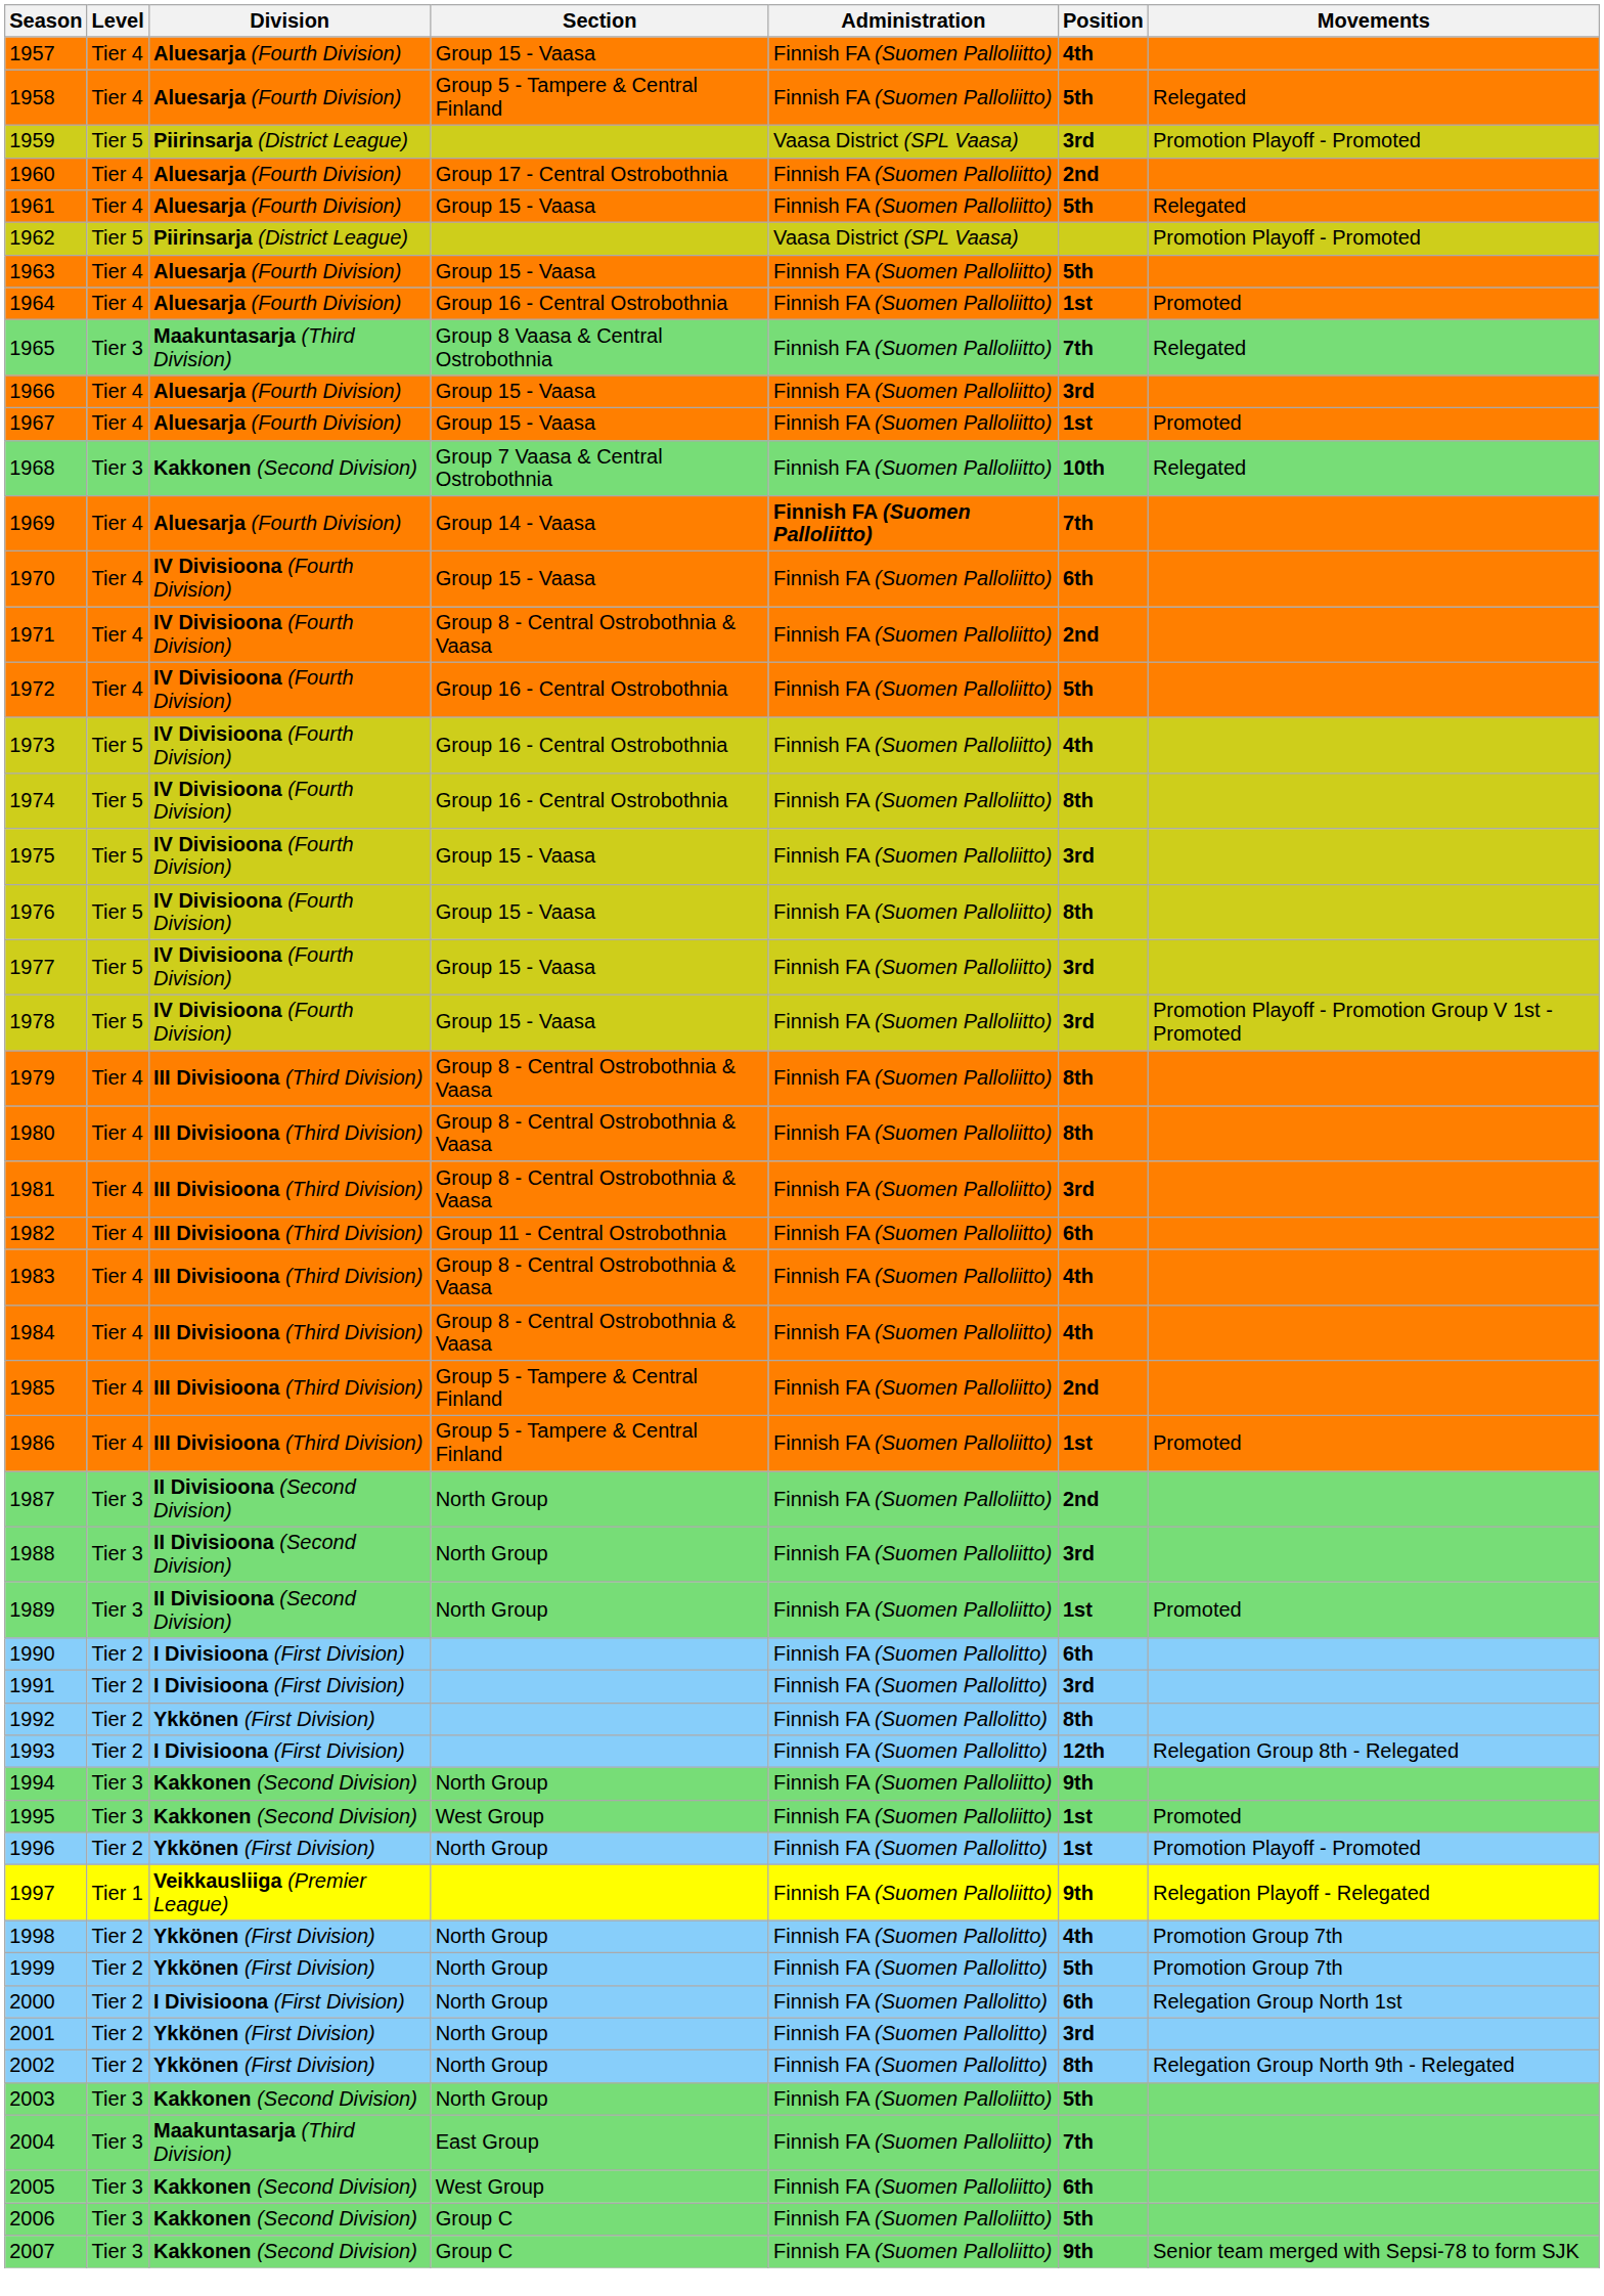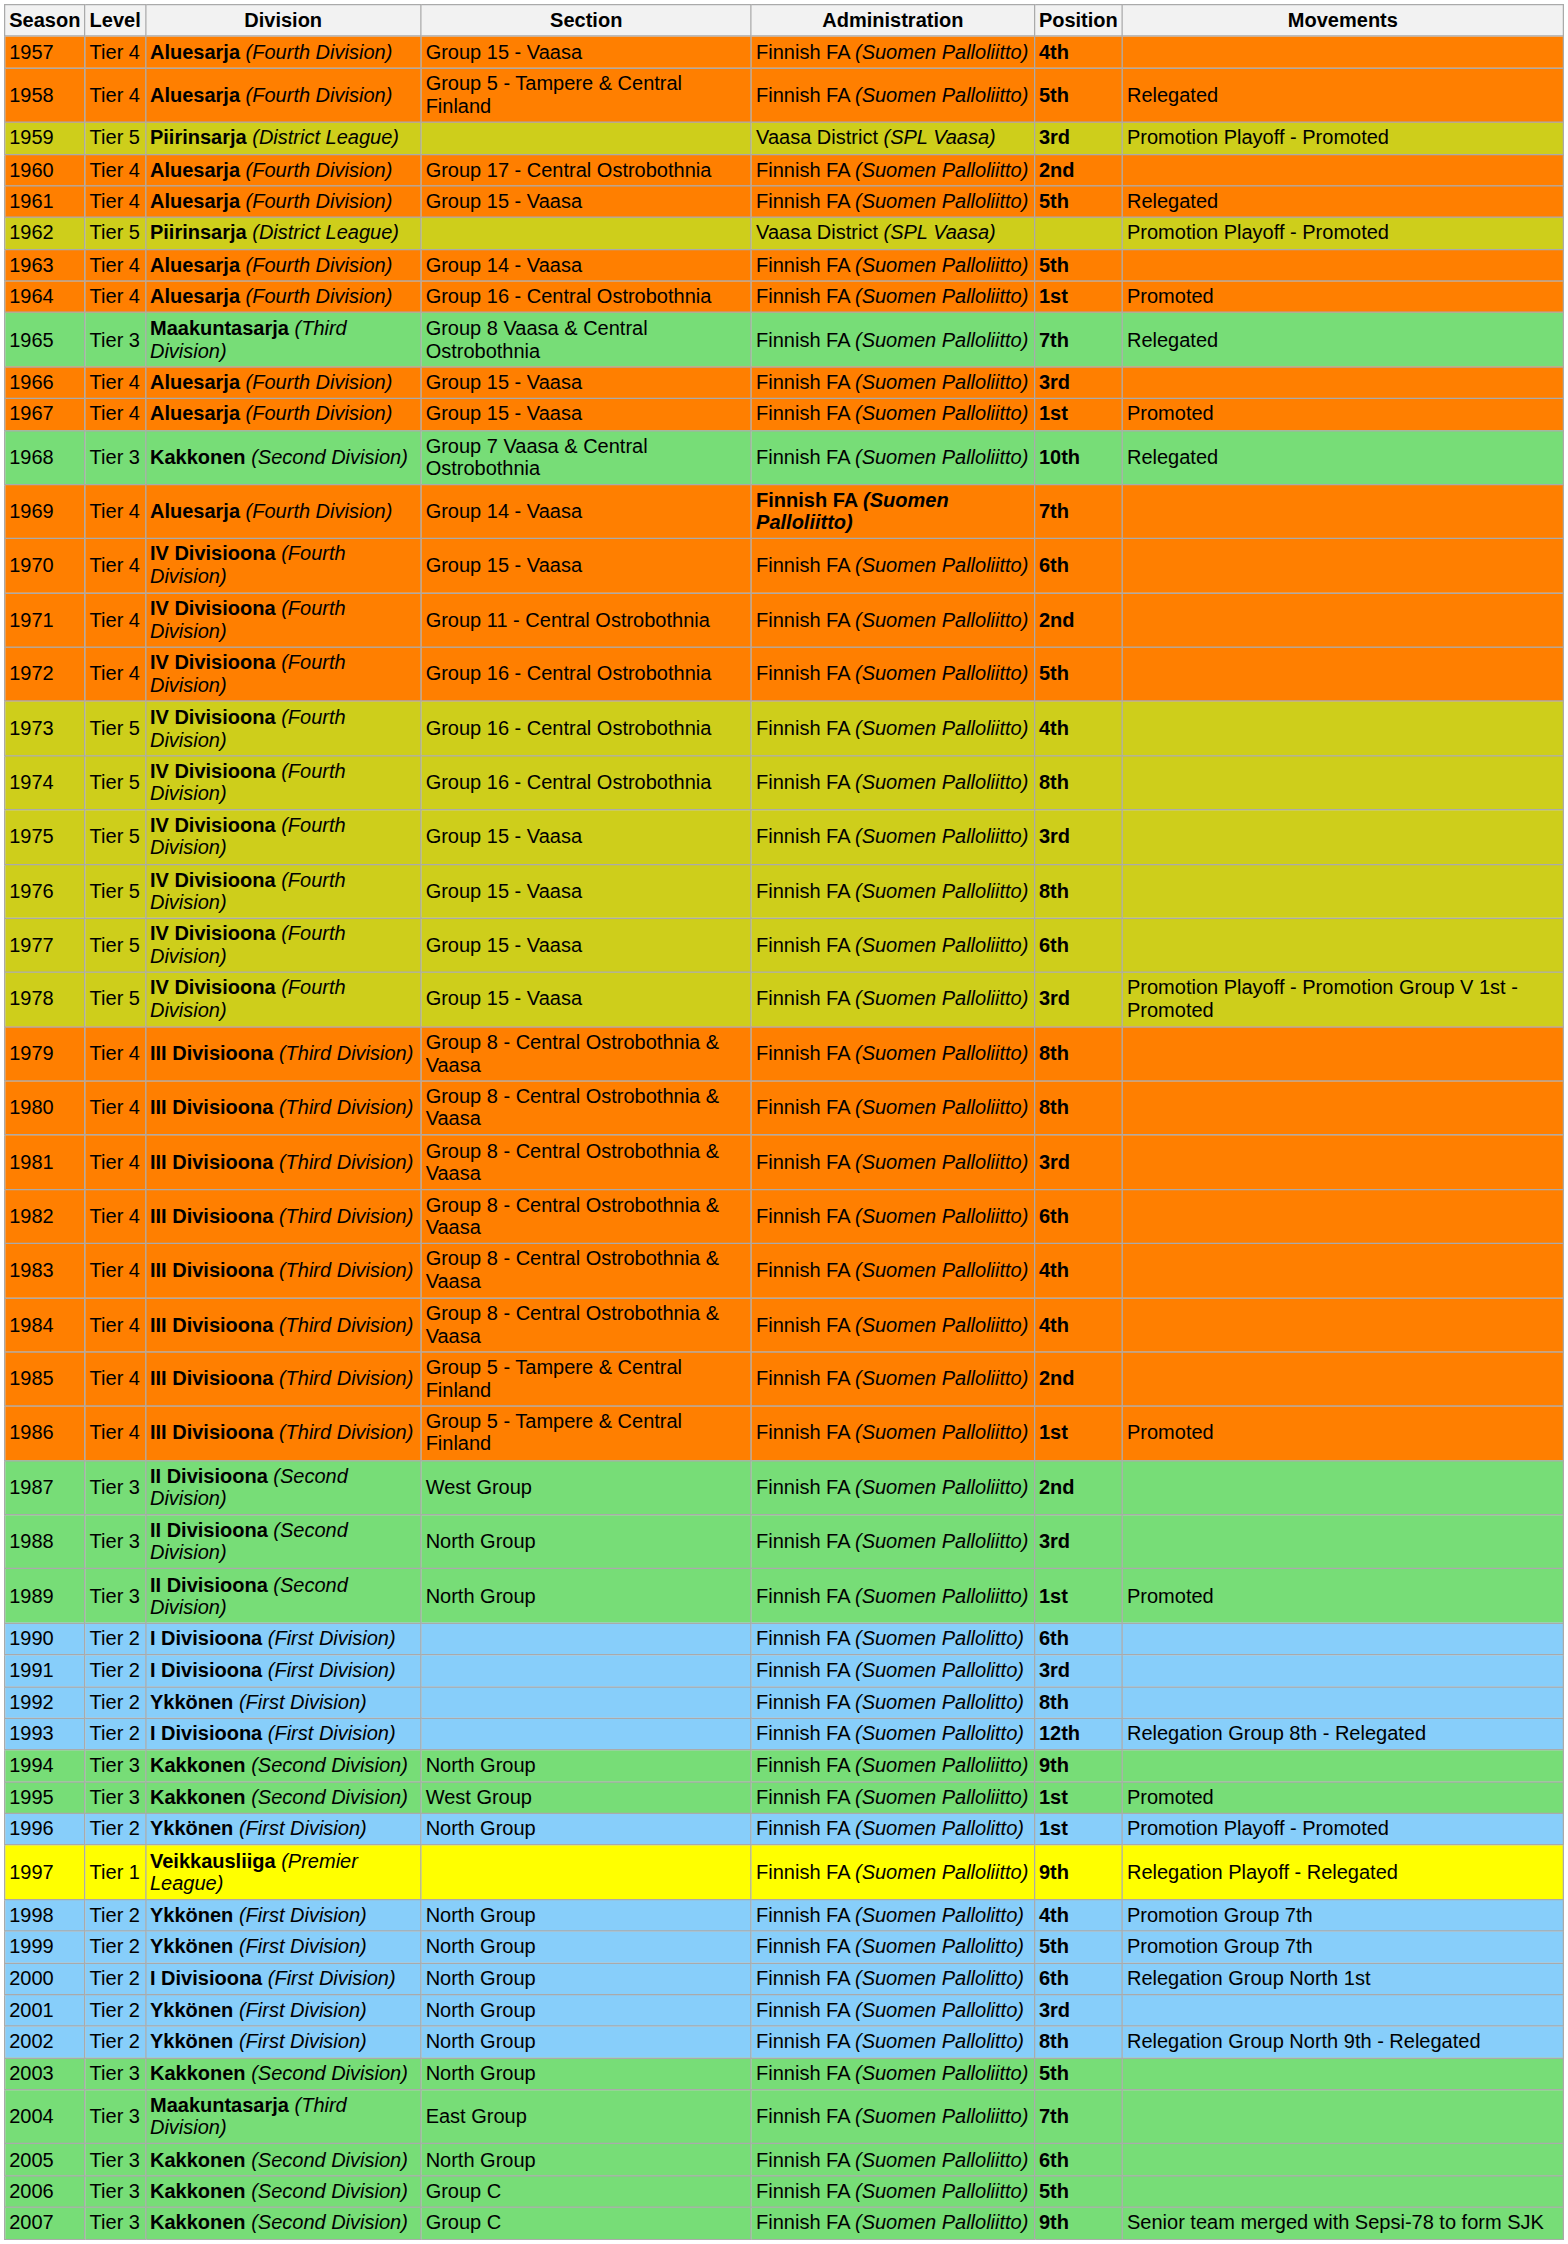1963 | Section: Group 15 - Vaasa -> Group 14 - Vaasa
1971 | Section: Group 8 - Central Ostrobothnia & Vaasa -> Group 11 - Central Ostrobothnia
1977 | Position: 3rd -> 6th
1982 | Section: Group 11 - Central Ostrobothnia -> Group 8 - Central Ostrobothnia & Vaasa
1987 | Section: North Group -> West Group
2005 | Section: West Group -> North Group
